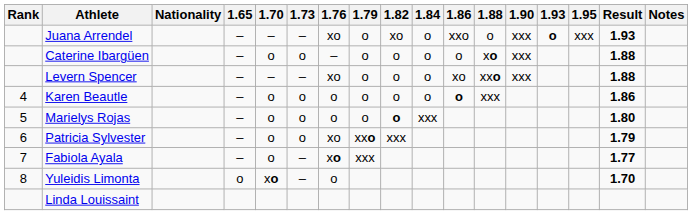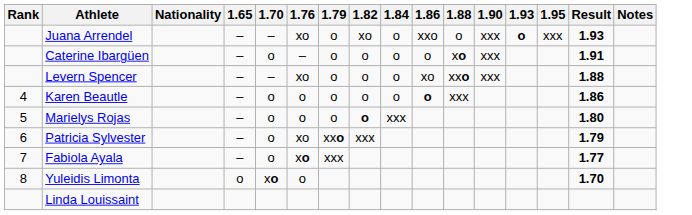- column: 1.73 | – | o | – | o | o | o | – | –
Caterine Ibargüen | Result: 1.88 -> 1.91
